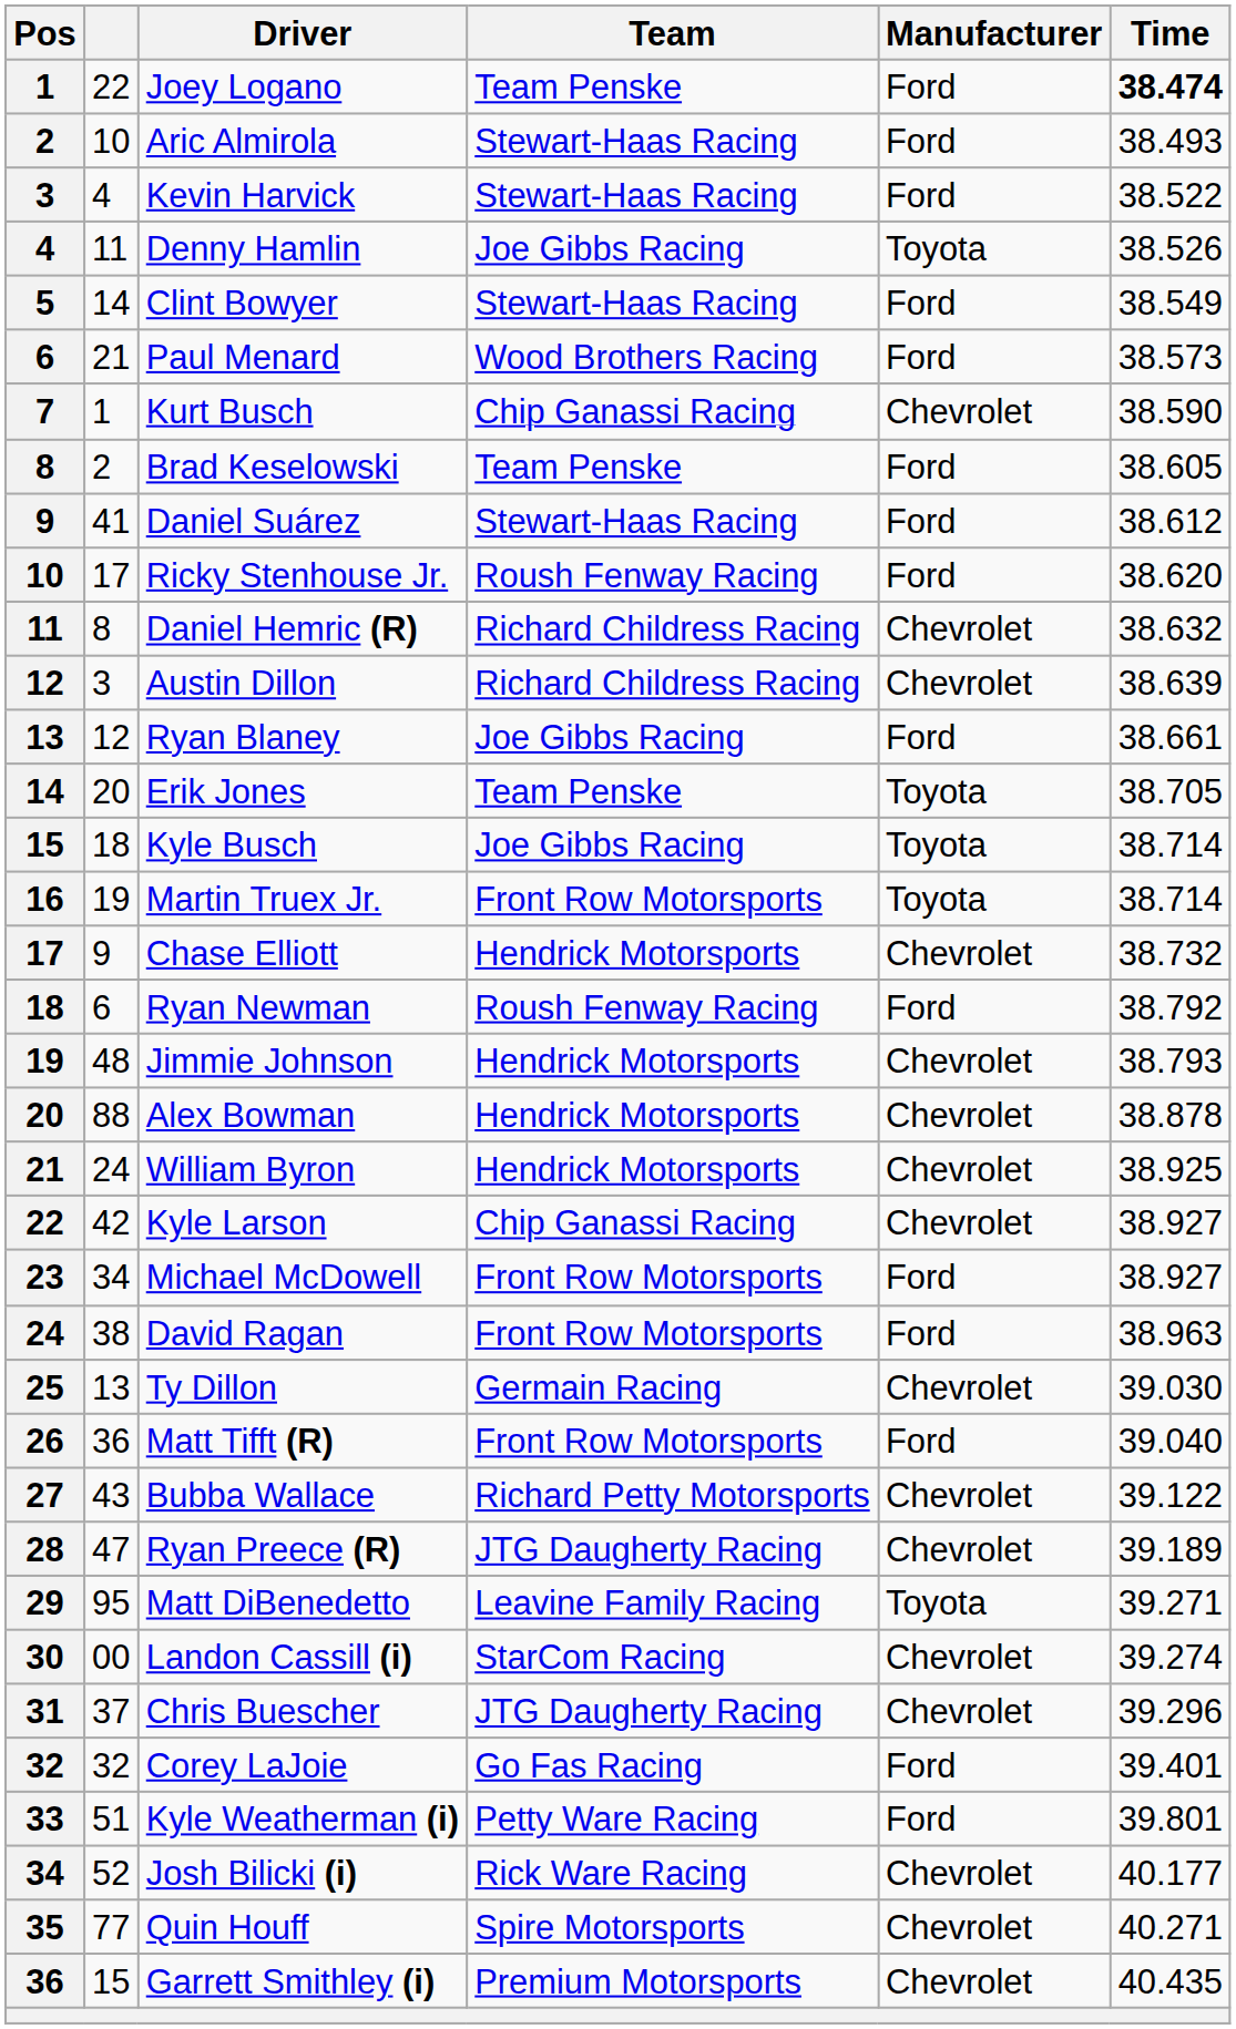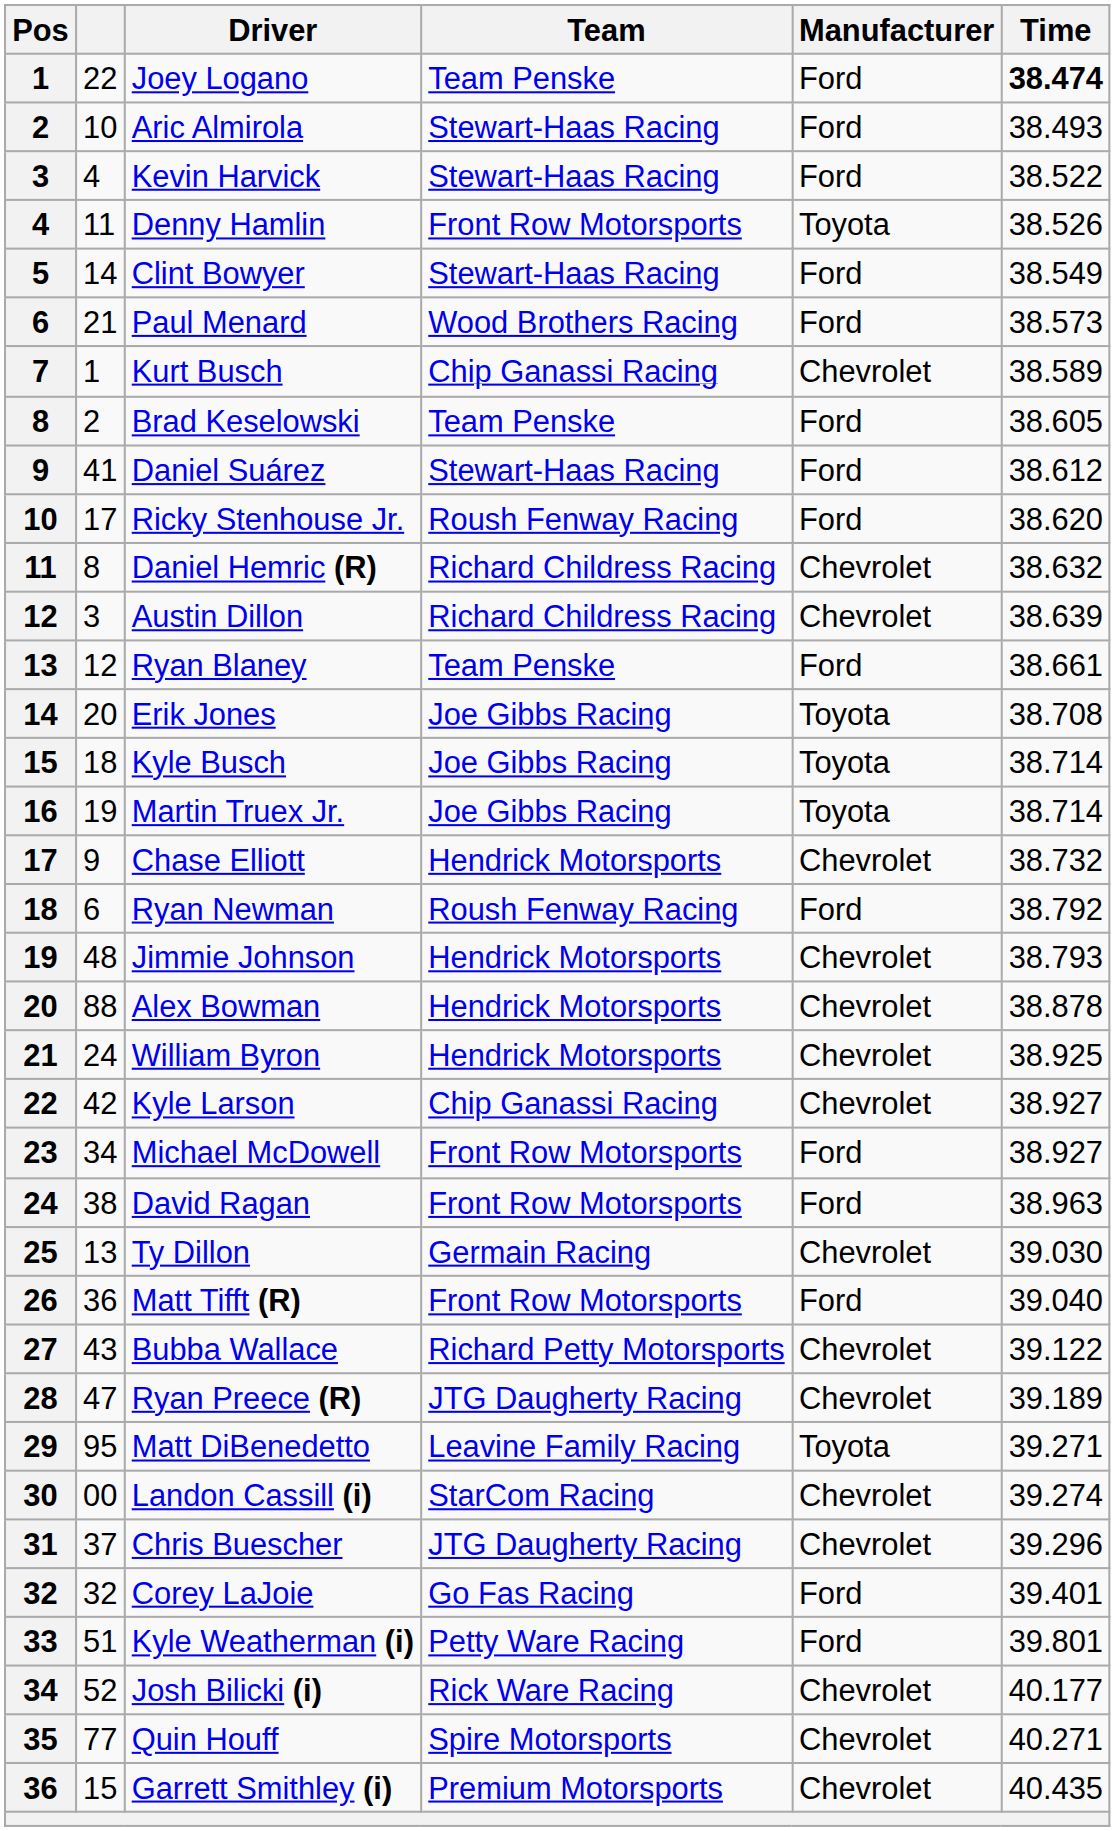Denny Hamlin | Team: Joe Gibbs Racing -> Front Row Motorsports
Kurt Busch | Time: 38.590 -> 38.589
Ryan Blaney | Team: Joe Gibbs Racing -> Team Penske
Erik Jones | Team: Team Penske -> Joe Gibbs Racing
Erik Jones | Time: 38.705 -> 38.708
Martin Truex Jr. | Team: Front Row Motorsports -> Joe Gibbs Racing
